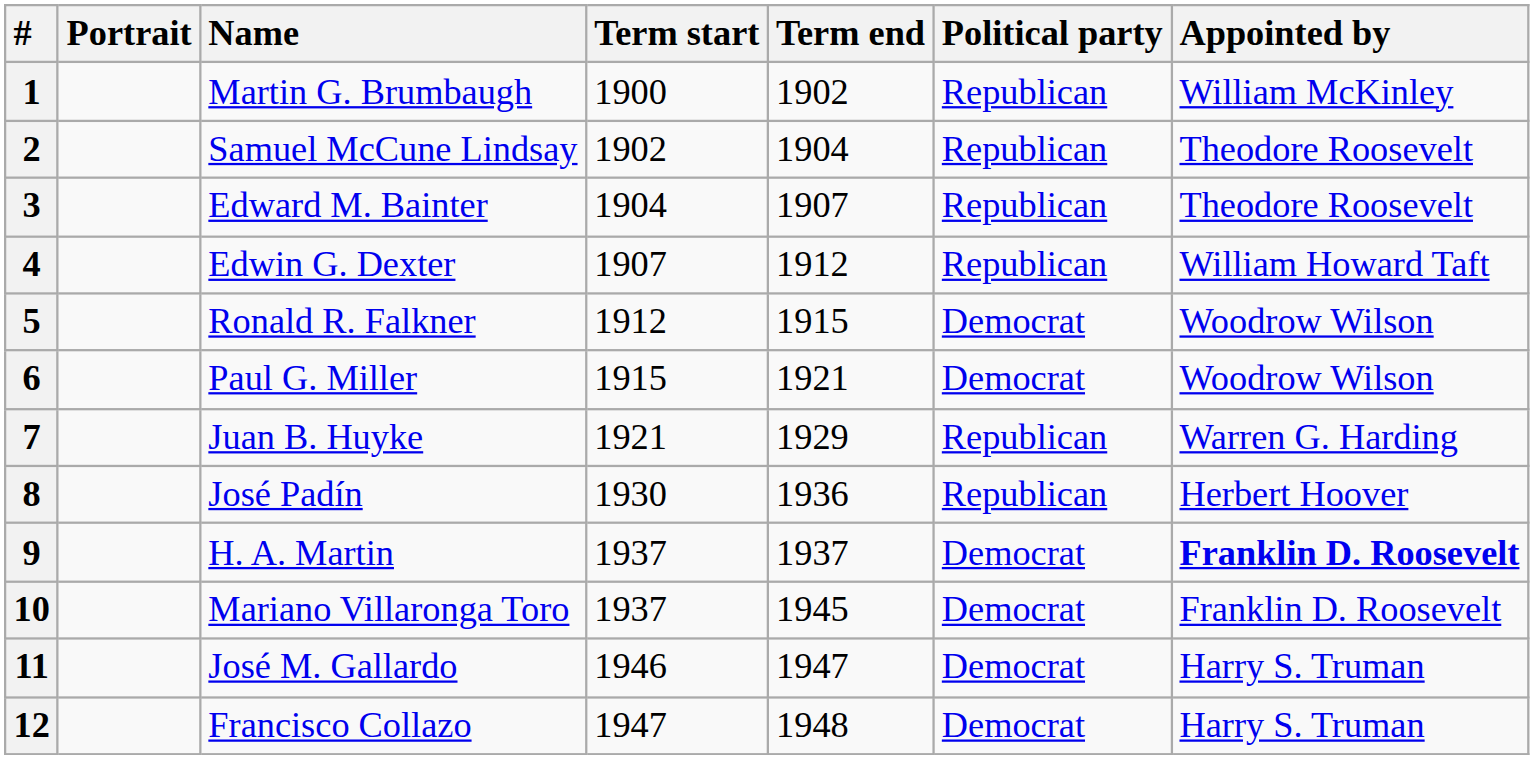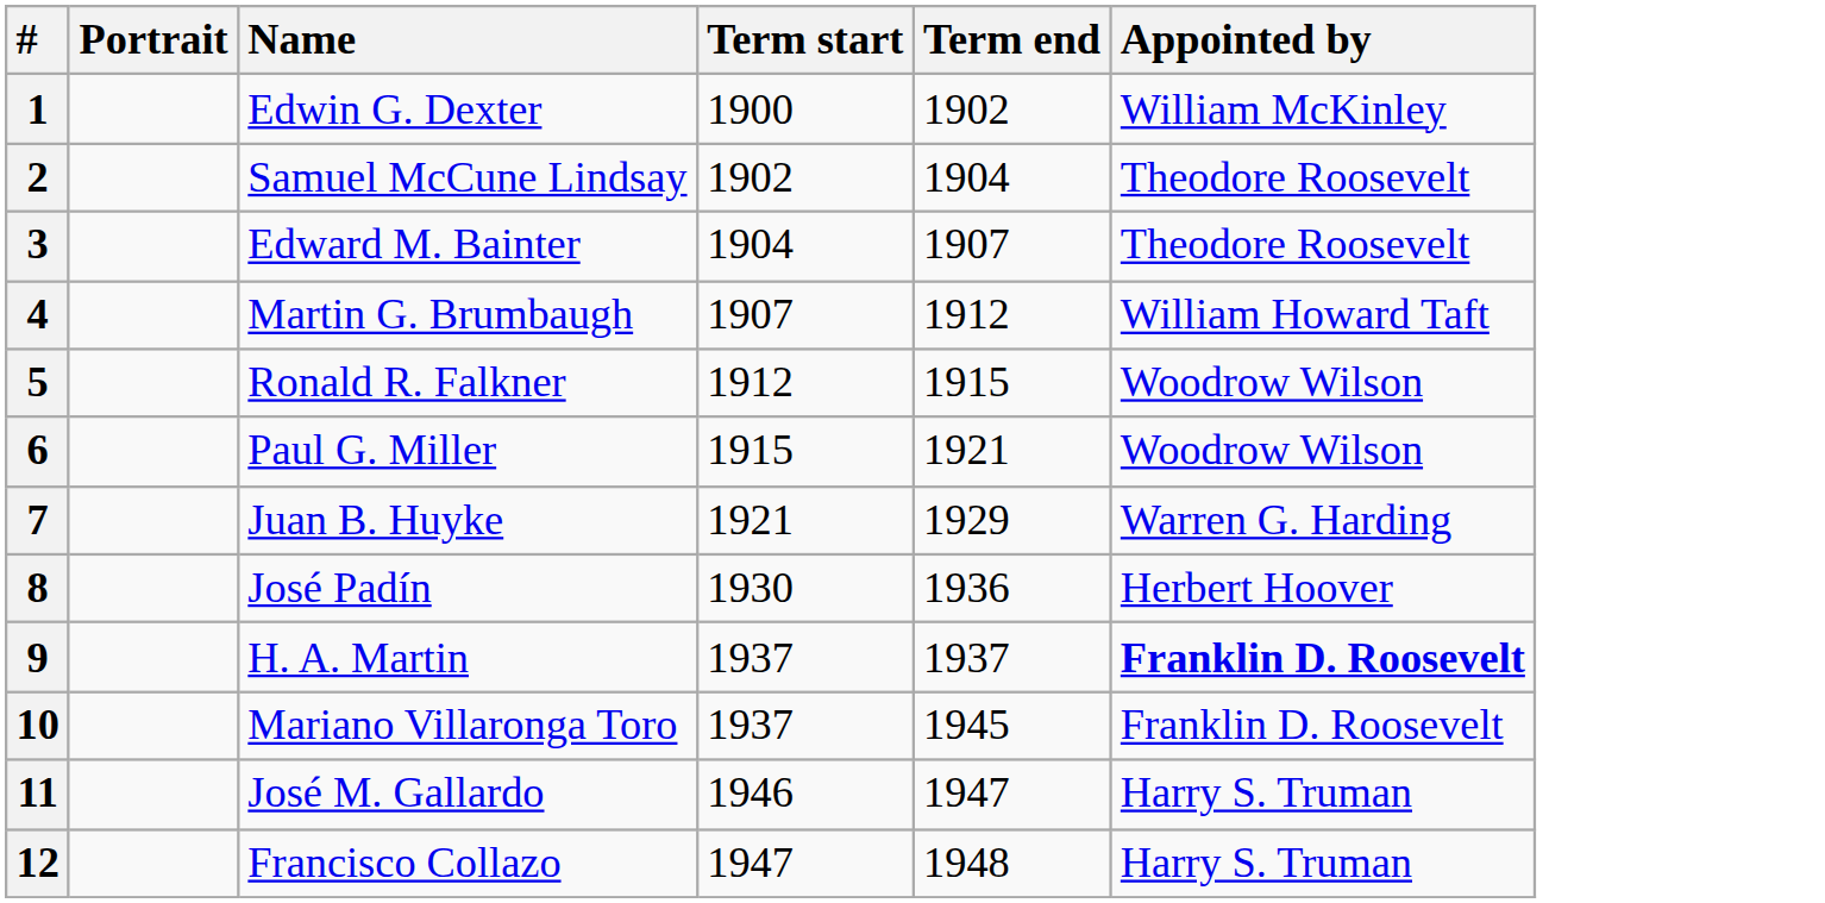- column: Political party | Republican | Republican | Republican | Republican | Democrat | Democrat | Republican | Republican | Democrat | Democrat | Democrat | Democrat
1 | Name: Martin G. Brumbaugh -> Edwin G. Dexter
4 | Name: Edwin G. Dexter -> Martin G. Brumbaugh
